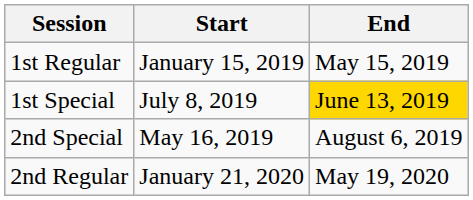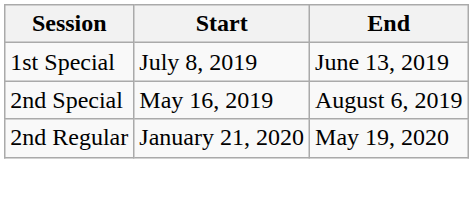- row: 1st Regular | January 15, 2019 | May 15, 2019
1st Special | End: gold background -> no background
